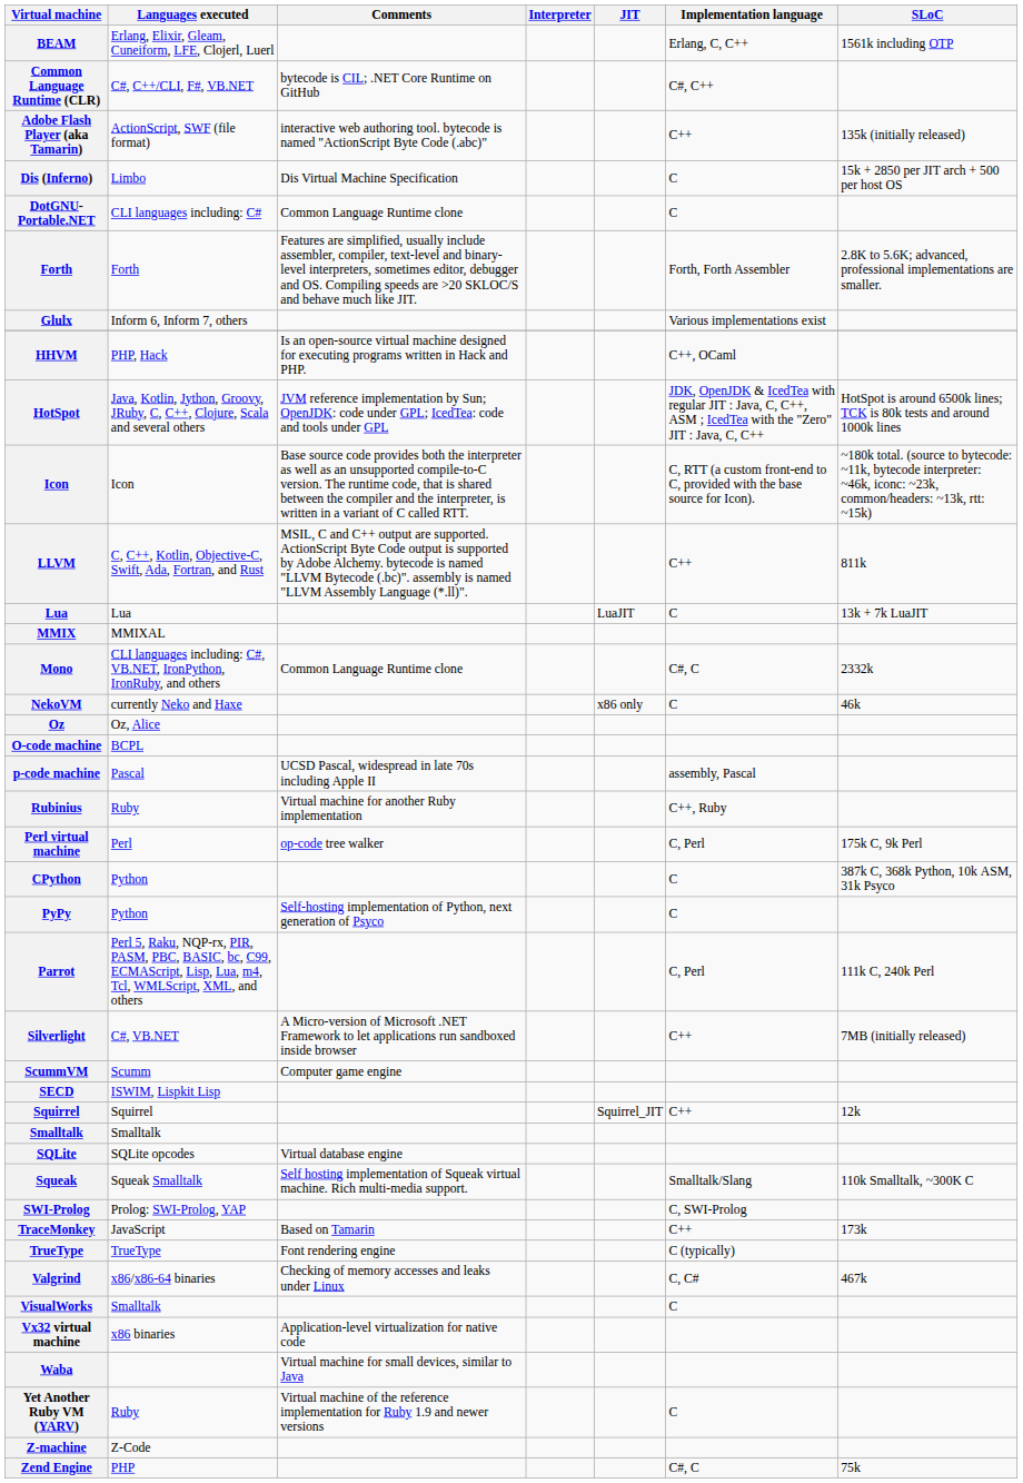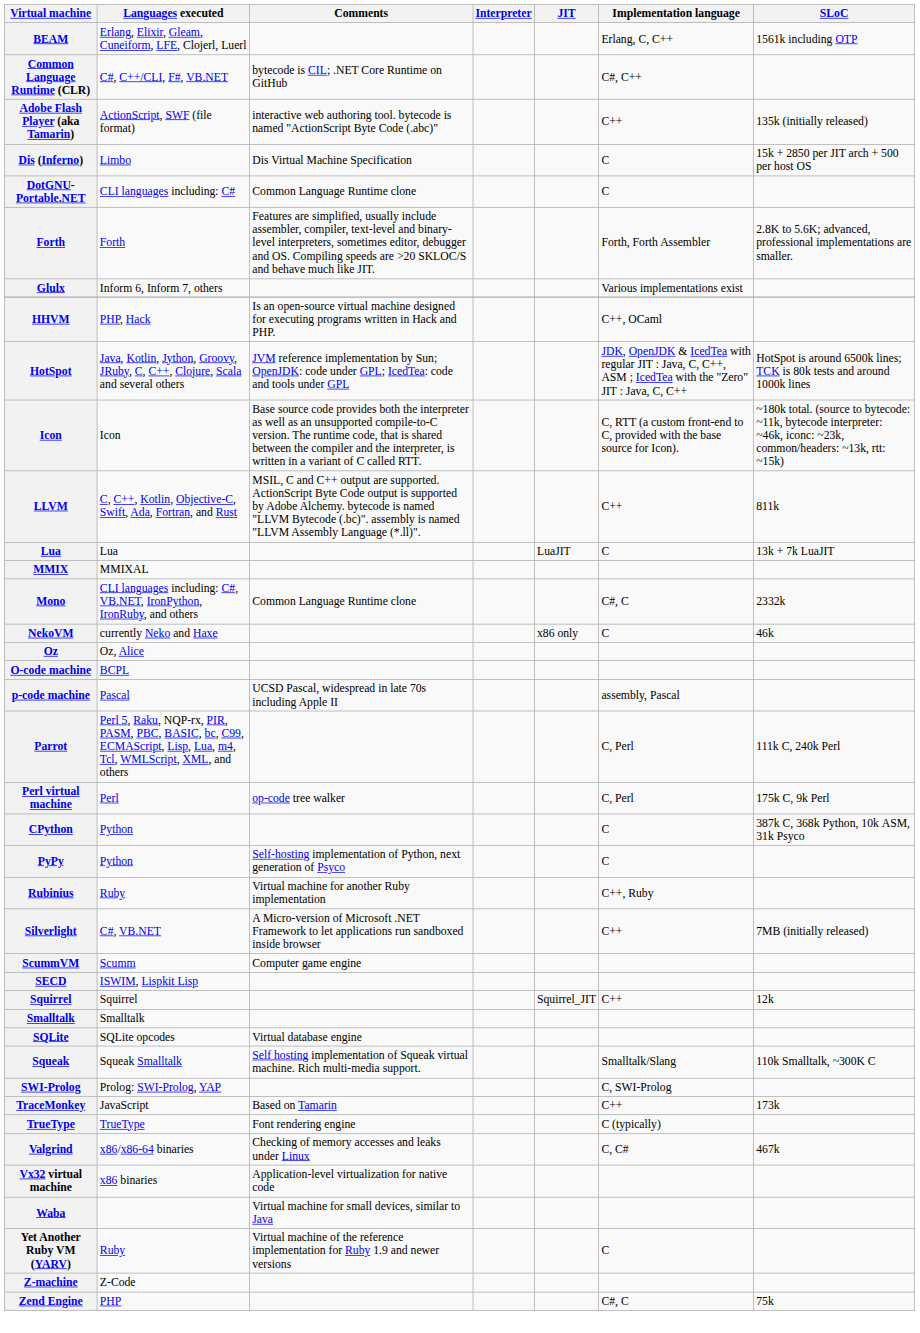rows swapped: Parrot <-> Rubinius
- row: VisualWorks | Smalltalk | C
